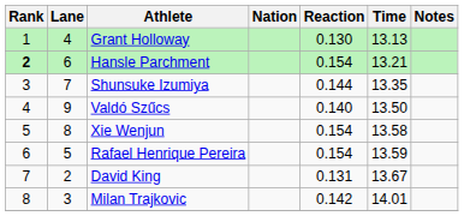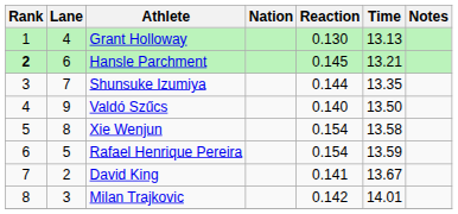Hansle Parchment | Reaction: 0.154 -> 0.145
David King | Reaction: 0.131 -> 0.141
